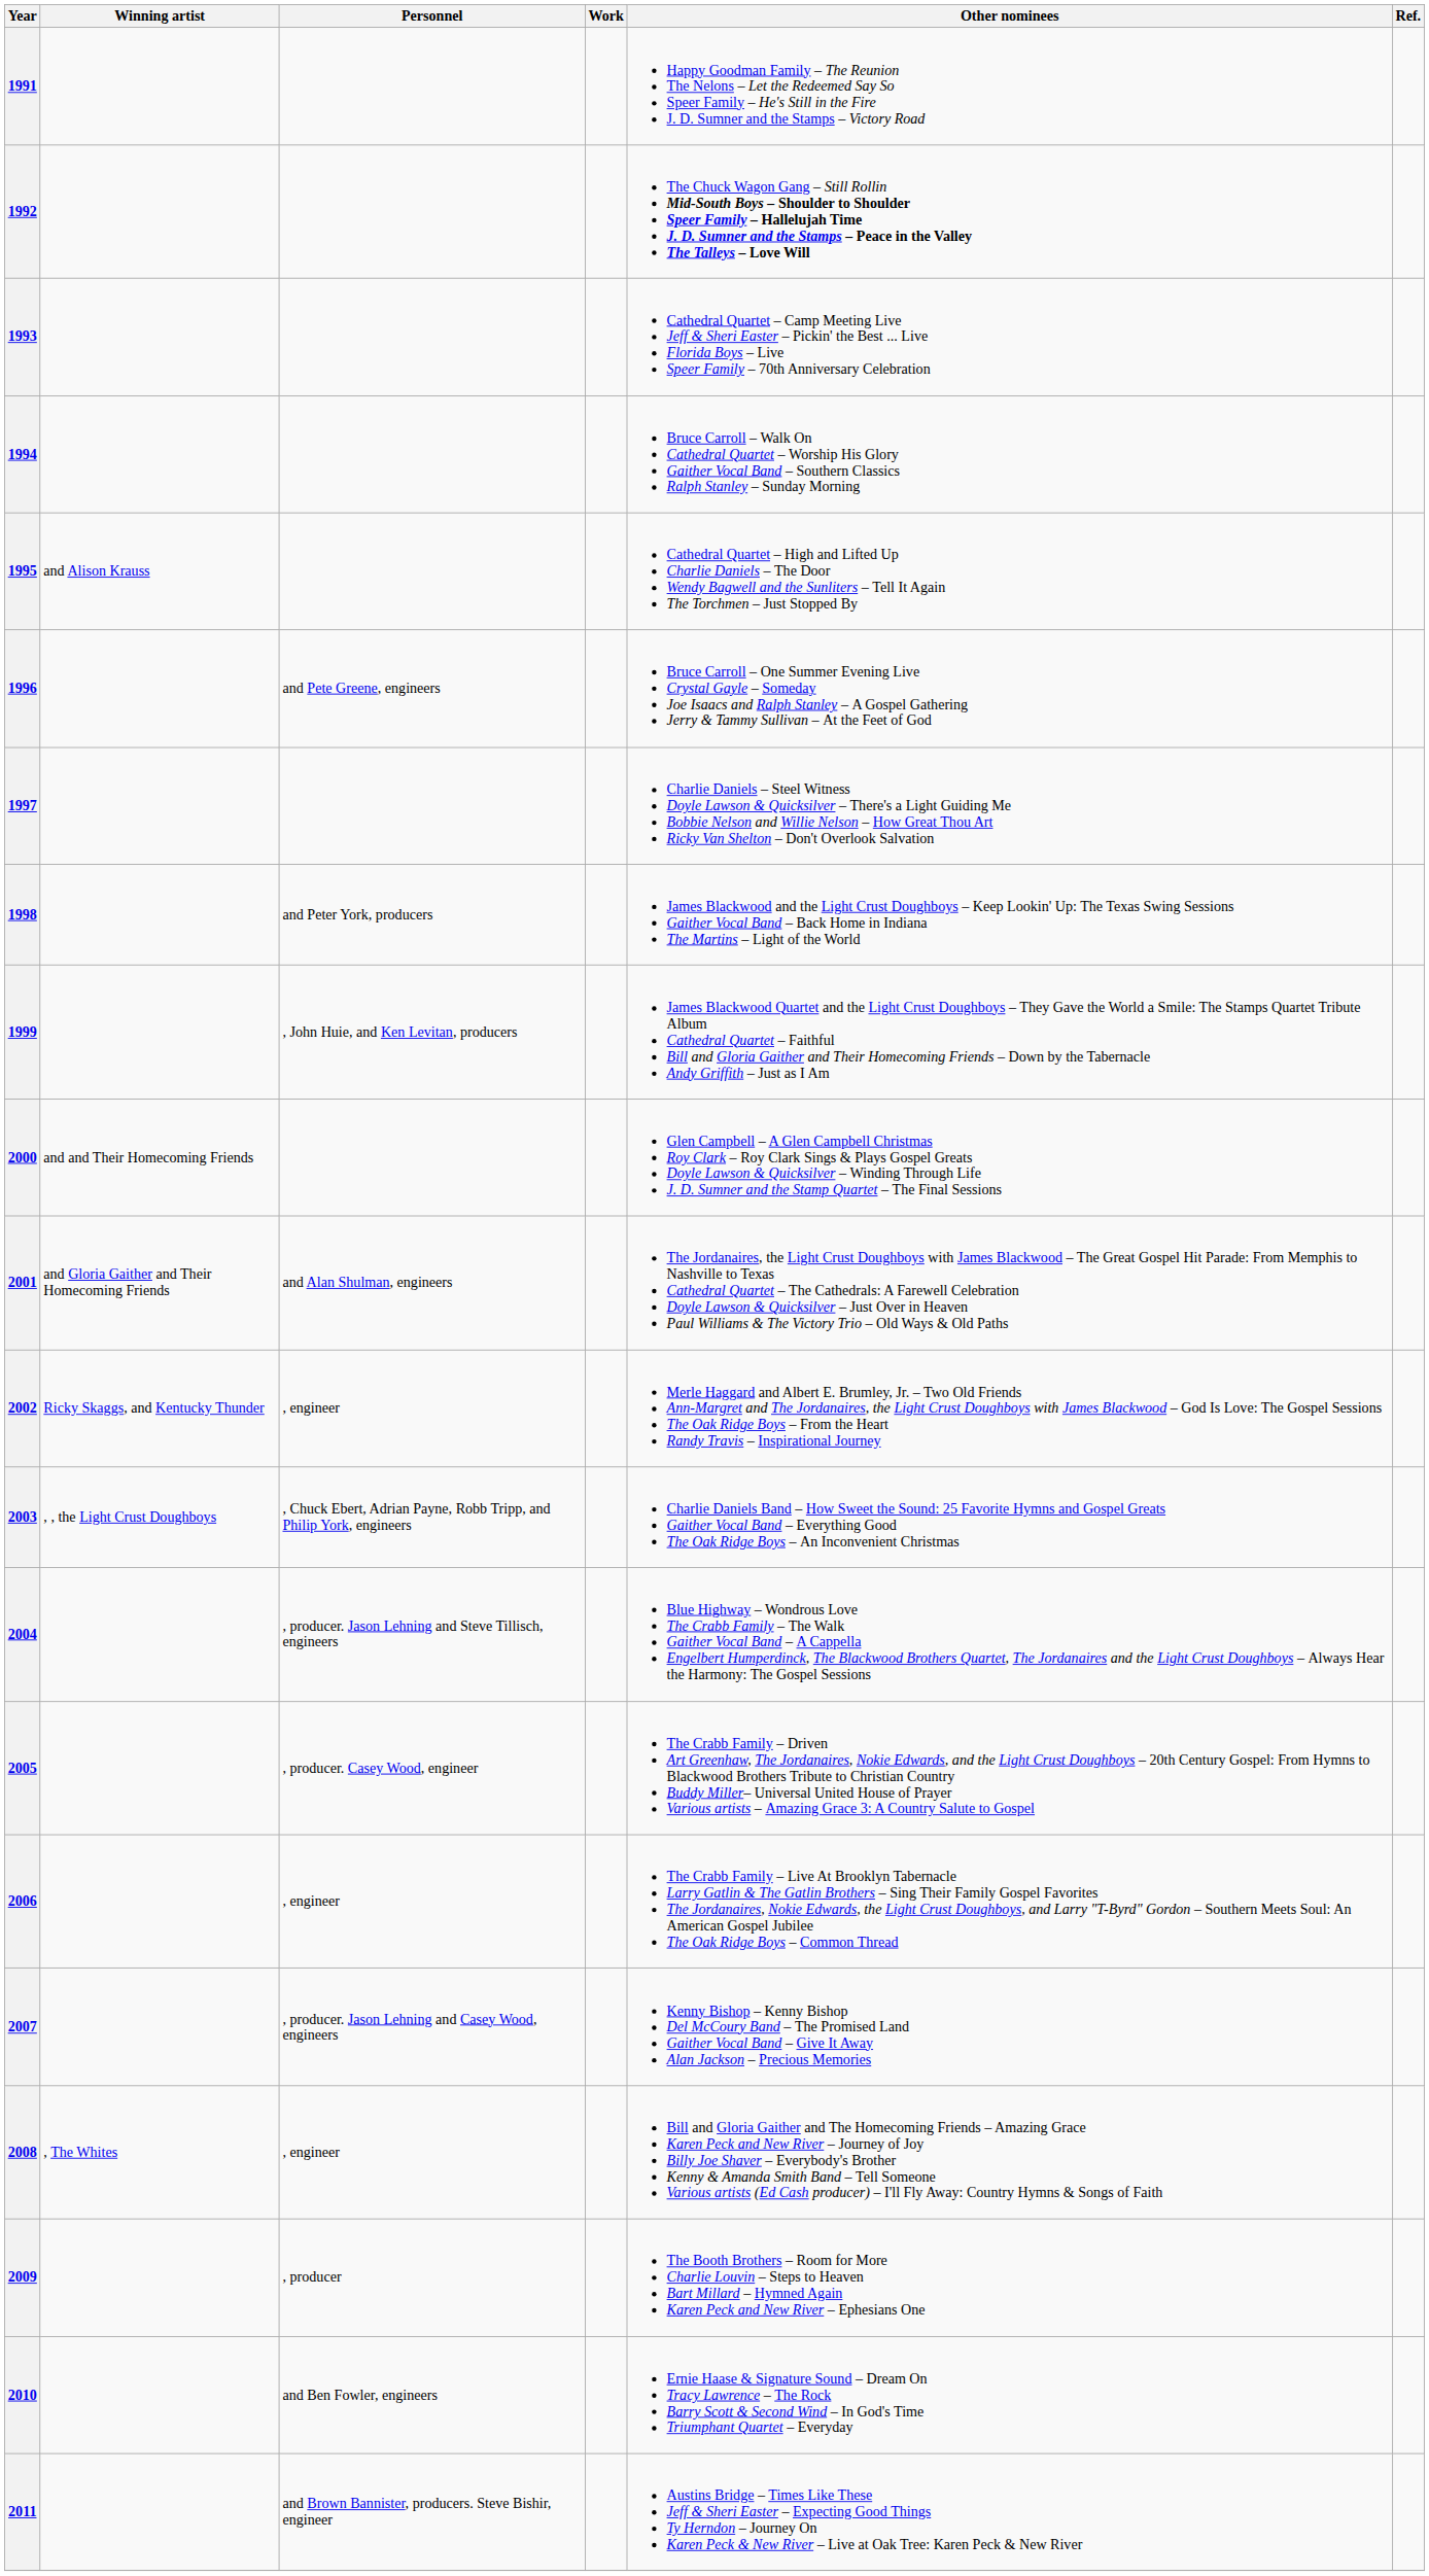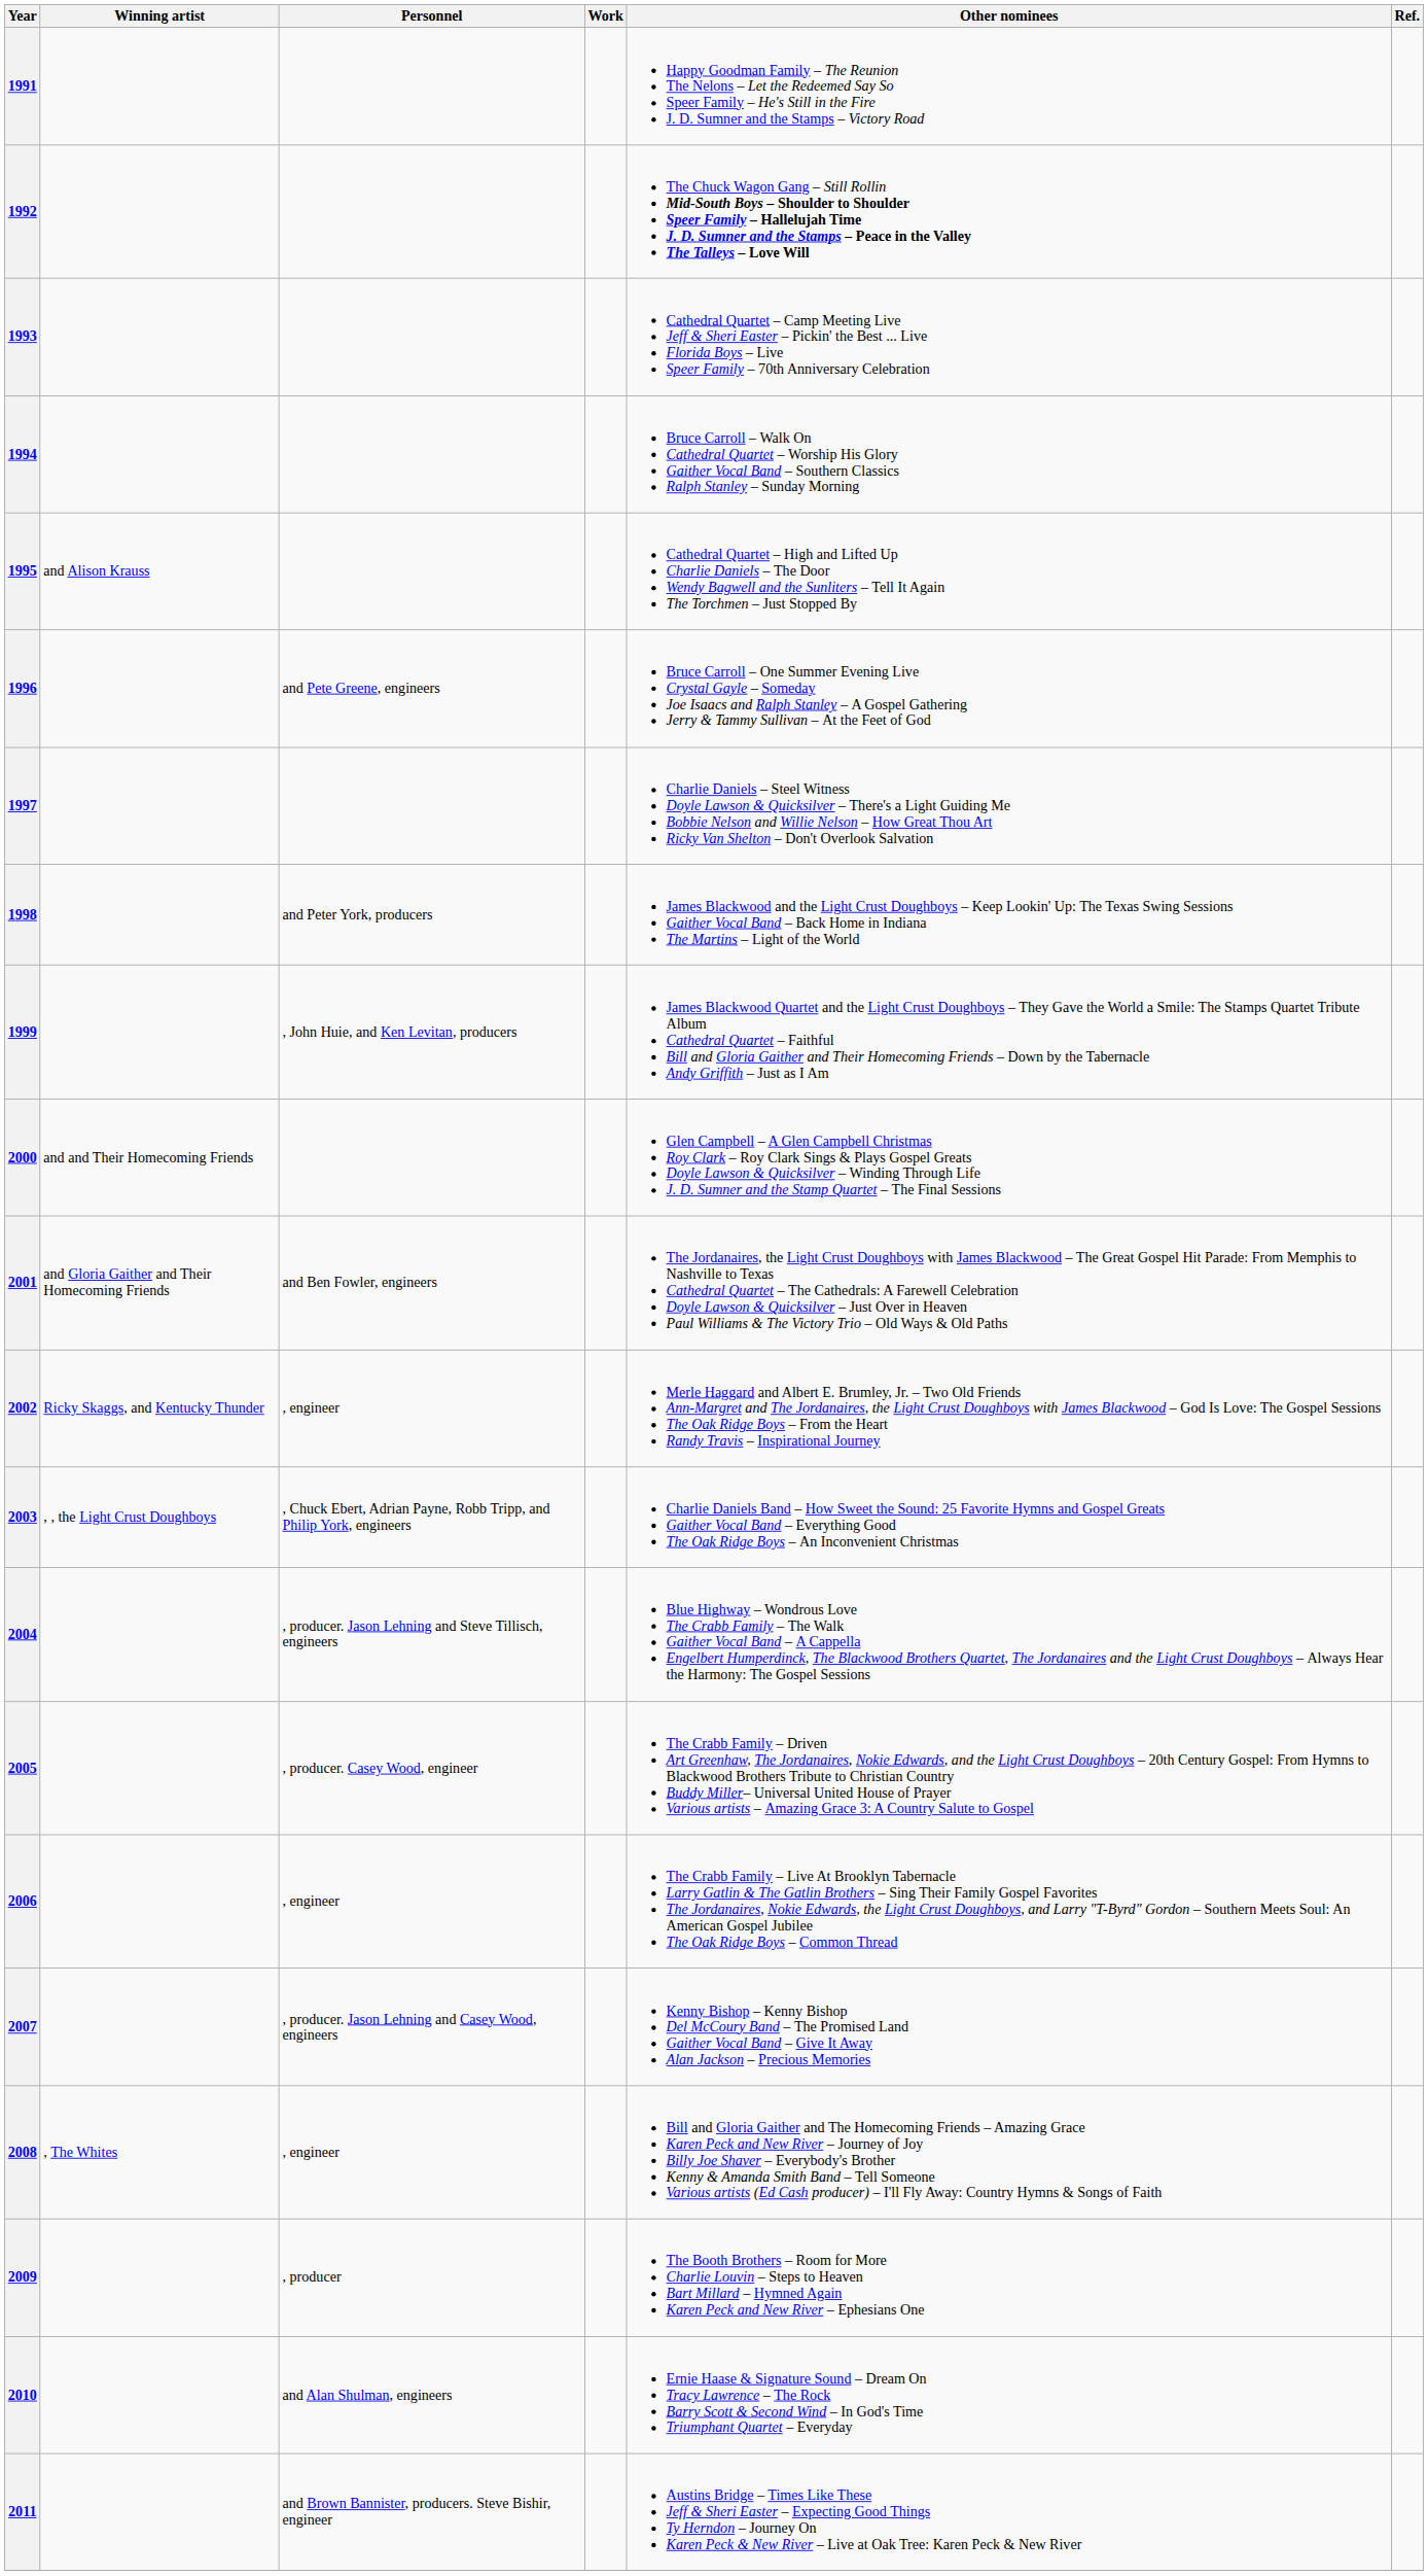2001 | Personnel: and Alan Shulman, engineers -> and Ben Fowler, engineers
2010 | Personnel: and Ben Fowler, engineers -> and Alan Shulman, engineers
